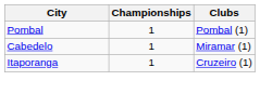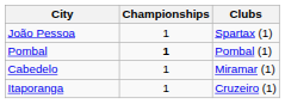+ row: João Pessoa | 1 | Spartax (1)
Pombal | Championships: normal -> bold
